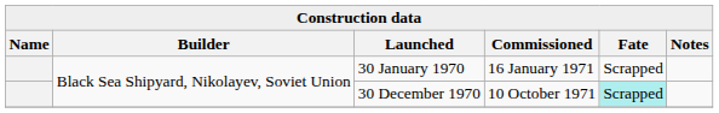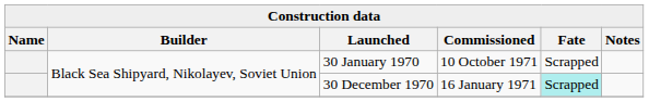30 January 1970 | Commissioned: 16 January 1971 -> 10 October 1971
30 December 1970 | Commissioned: 10 October 1971 -> 16 January 1971
